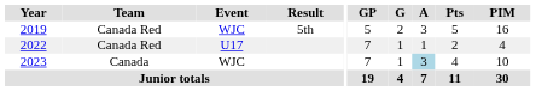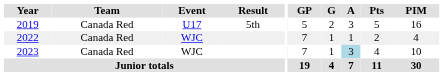2019 | Event: WJC -> U17
2022 | Event: U17 -> WJC
2023 | Team: Canada -> Canada Red
